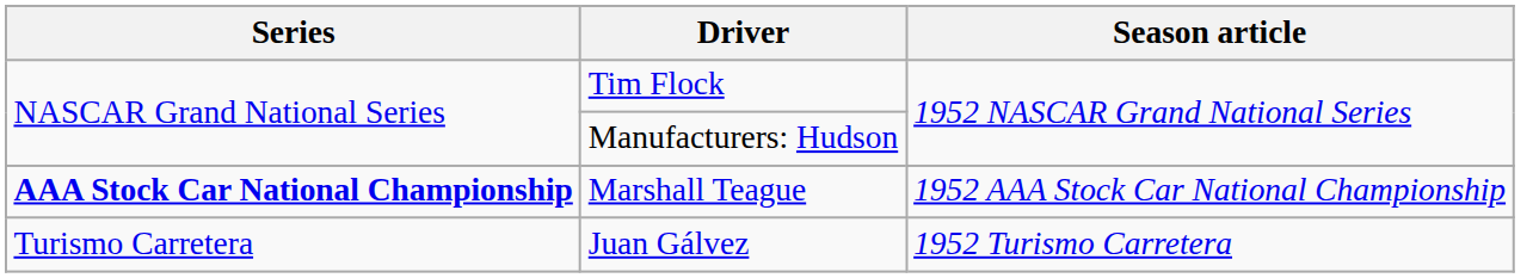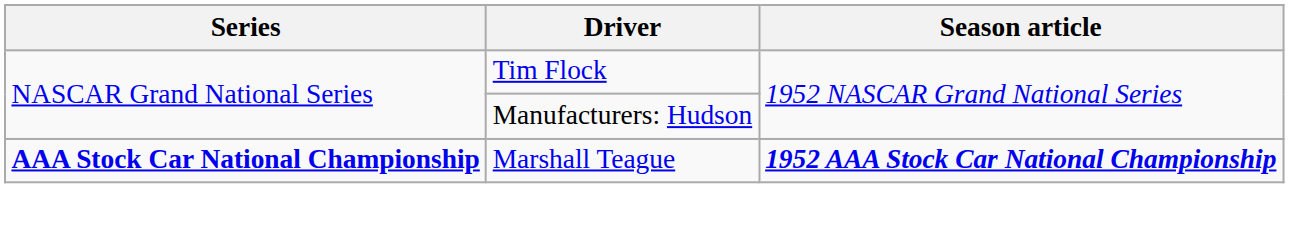Marshall Teague | Season article: normal -> bold
- row: Turismo Carretera | Juan Gálvez | 1952 Turismo Carretera
